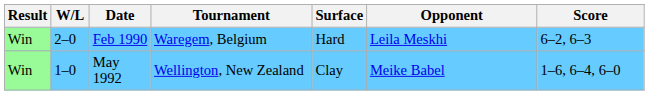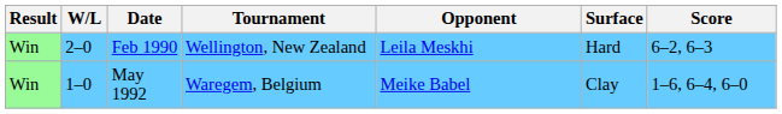columns swapped: Surface <-> Opponent
Feb 1990 | Tournament: Waregem, Belgium -> Wellington, New Zealand
May 1992 | Tournament: Wellington, New Zealand -> Waregem, Belgium
